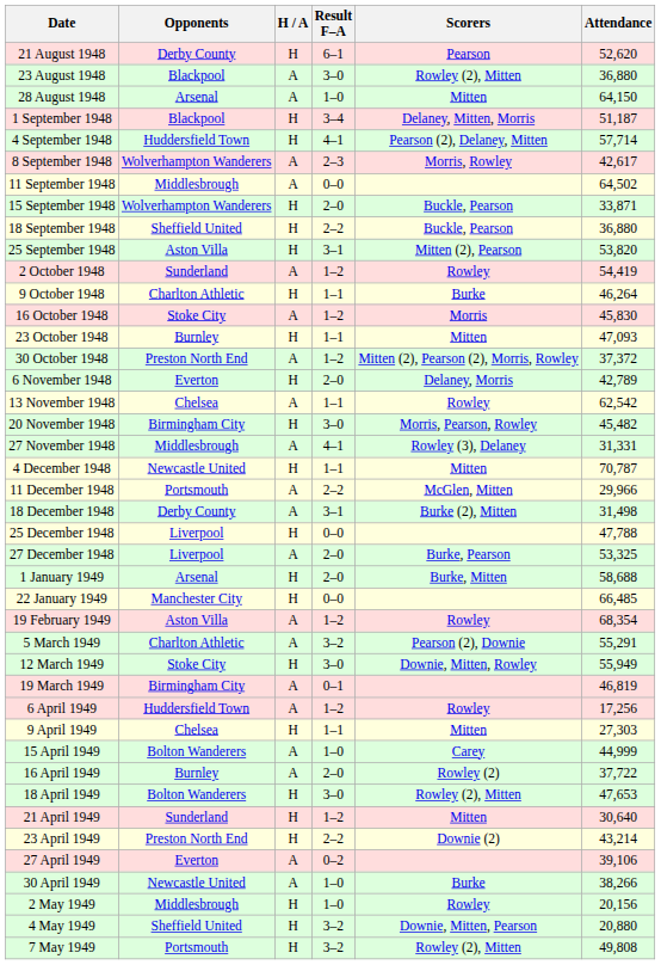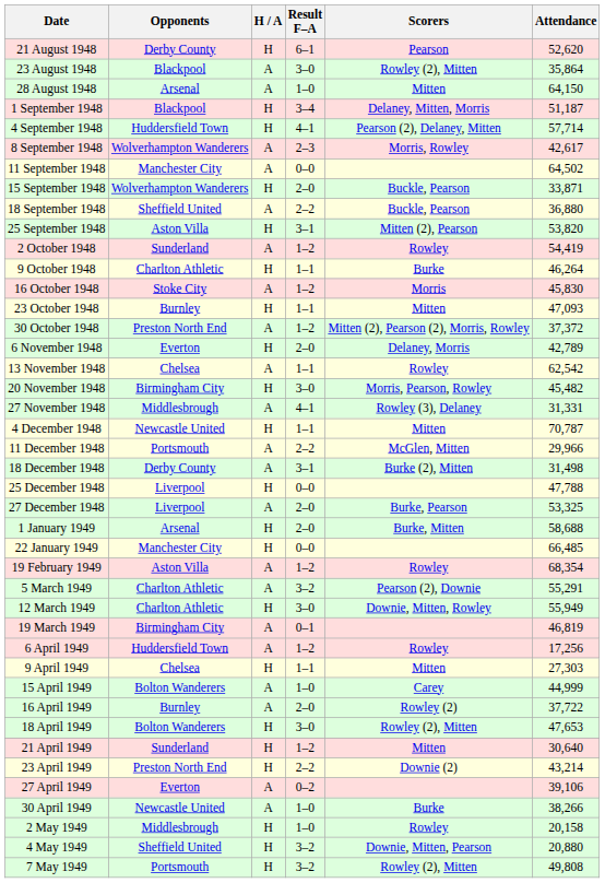23 August 1948 | Attendance: 36,880 -> 35,864
11 September 1948 | Opponents: Middlesbrough -> Manchester City
18 September 1948 | H / A: H -> A
12 March 1949 | Opponents: Stoke City -> Charlton Athletic
2 May 1949 | Attendance: 20,156 -> 20,158
